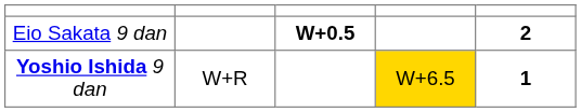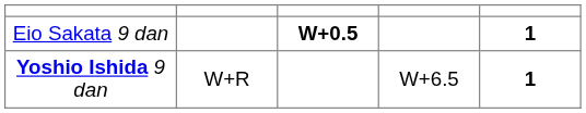Eio Sakata 9 dan | column 5: 2 -> 1
Yoshio Ishida 9 dan | column 4: gold background -> no background
